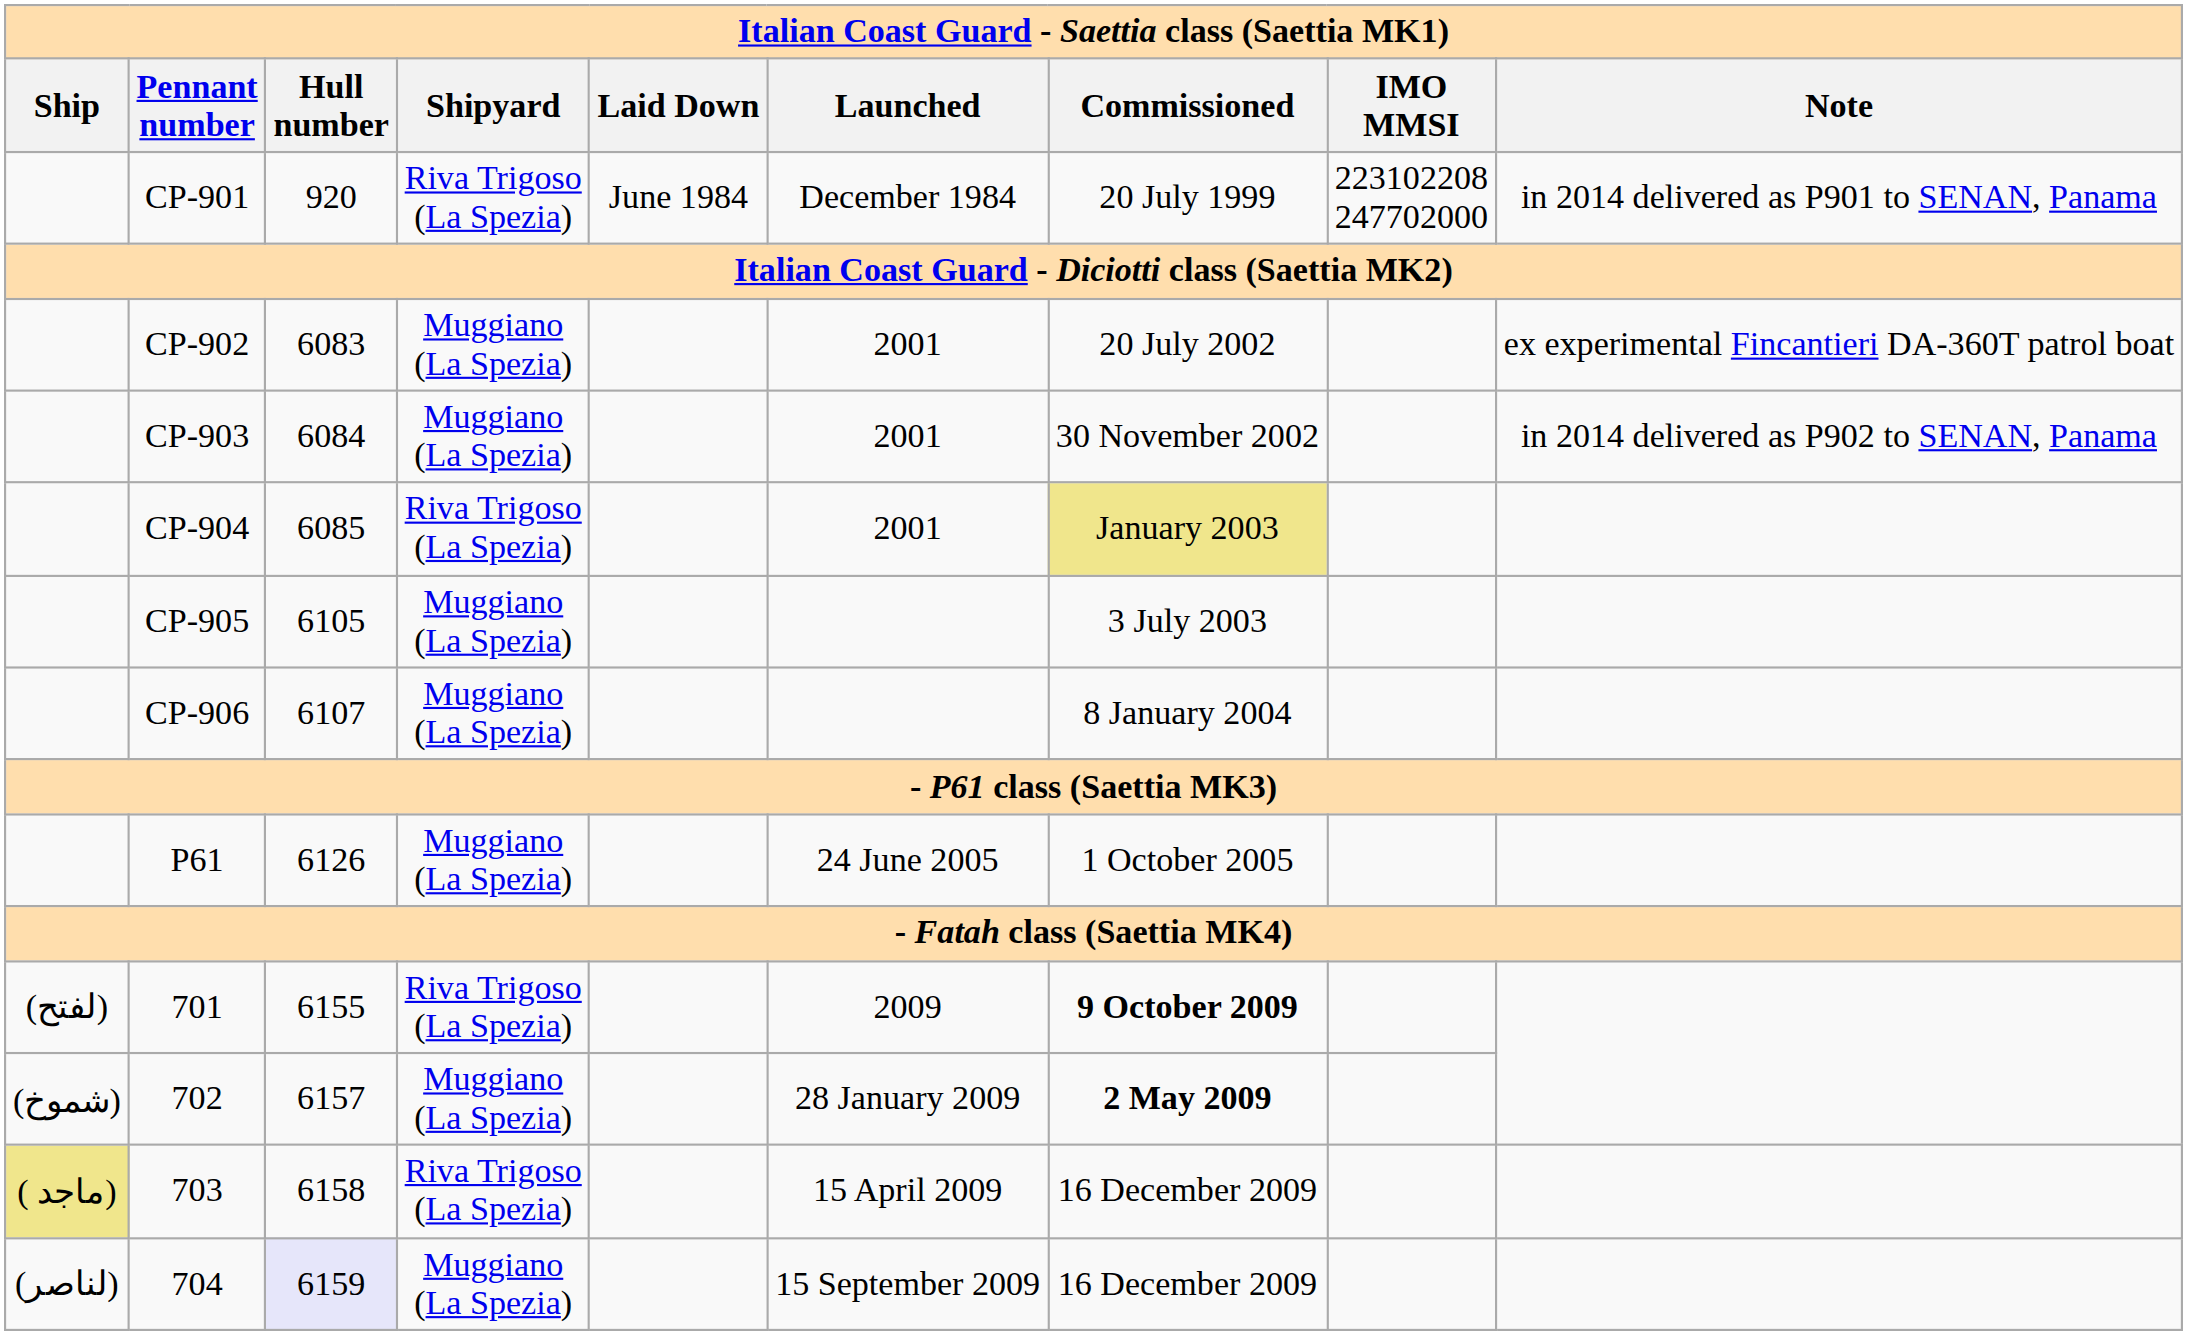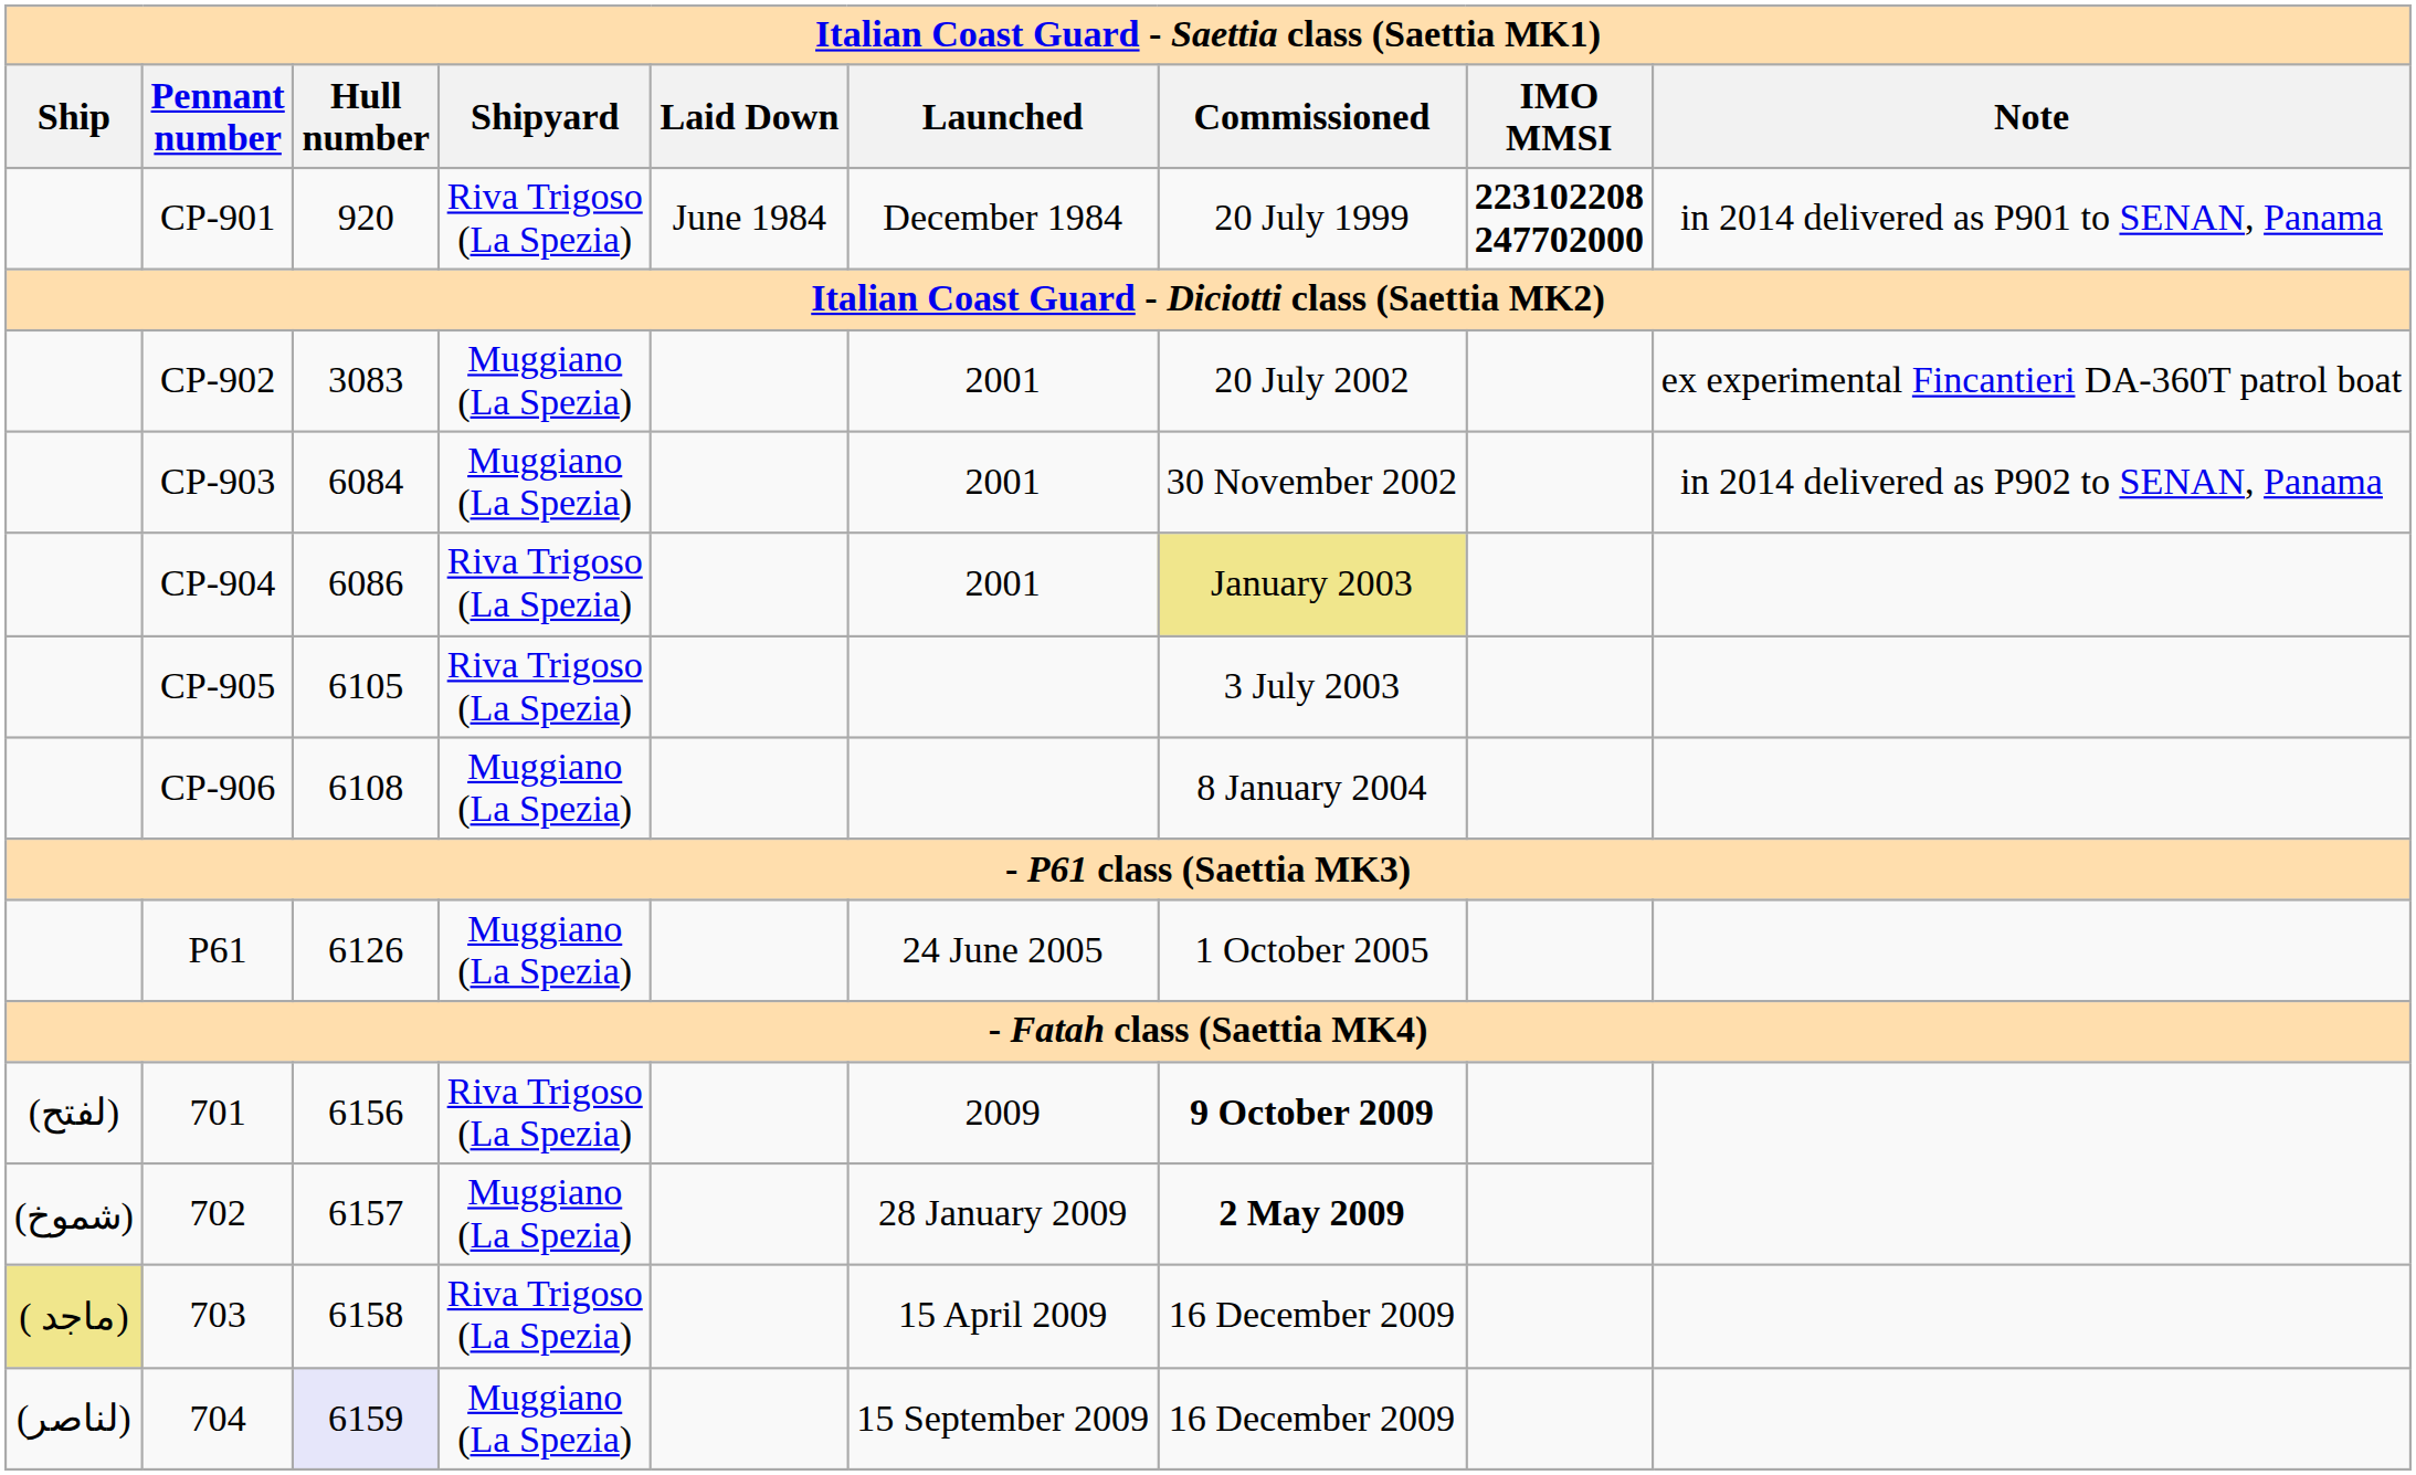CP-901 | IMO MMSI: normal -> bold
CP-902 | Hull number: 6083 -> 3083
CP-904 | Hull number: 6085 -> 6086
CP-905 | Shipyard: Muggiano (La Spezia) -> Riva Trigoso (La Spezia)
CP-906 | Hull number: 6107 -> 6108
701 | Hull number: 6155 -> 6156
